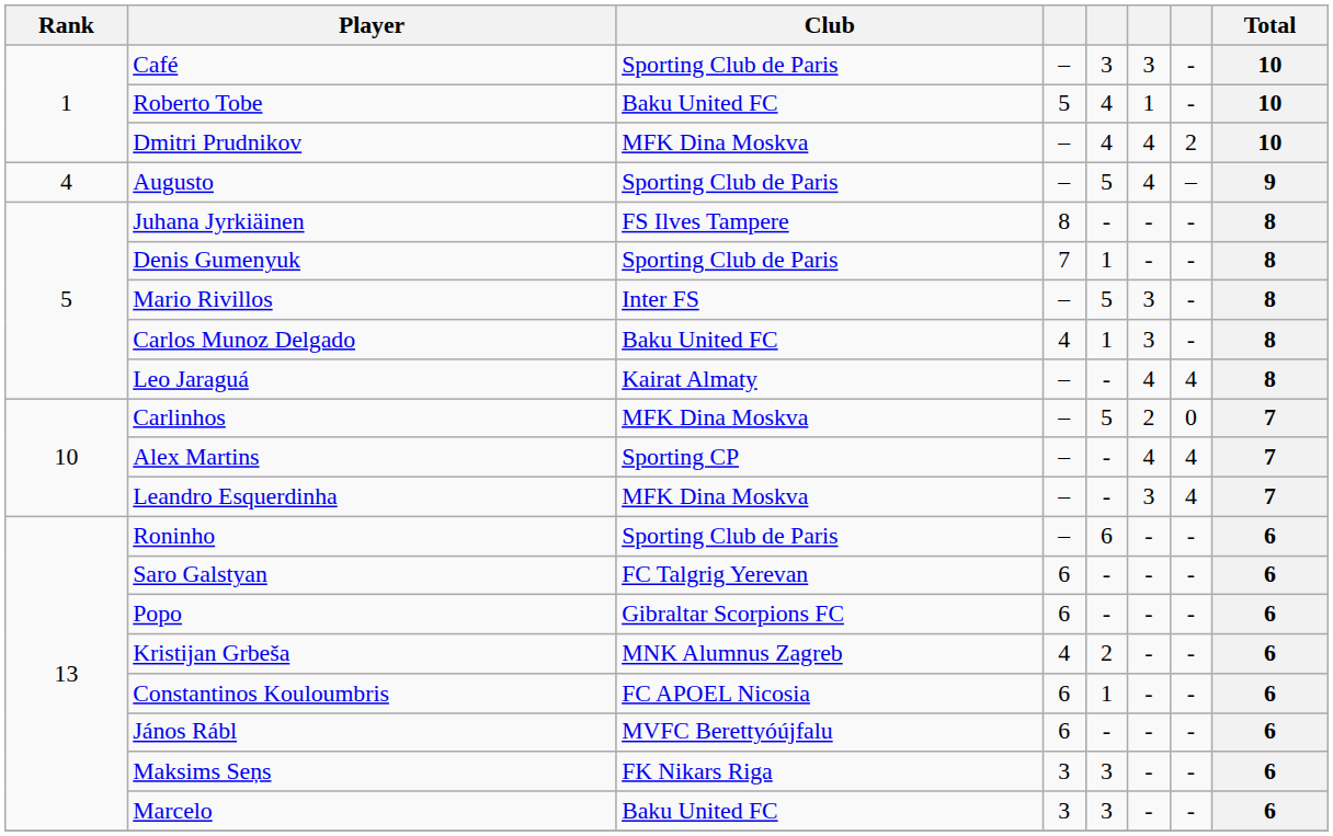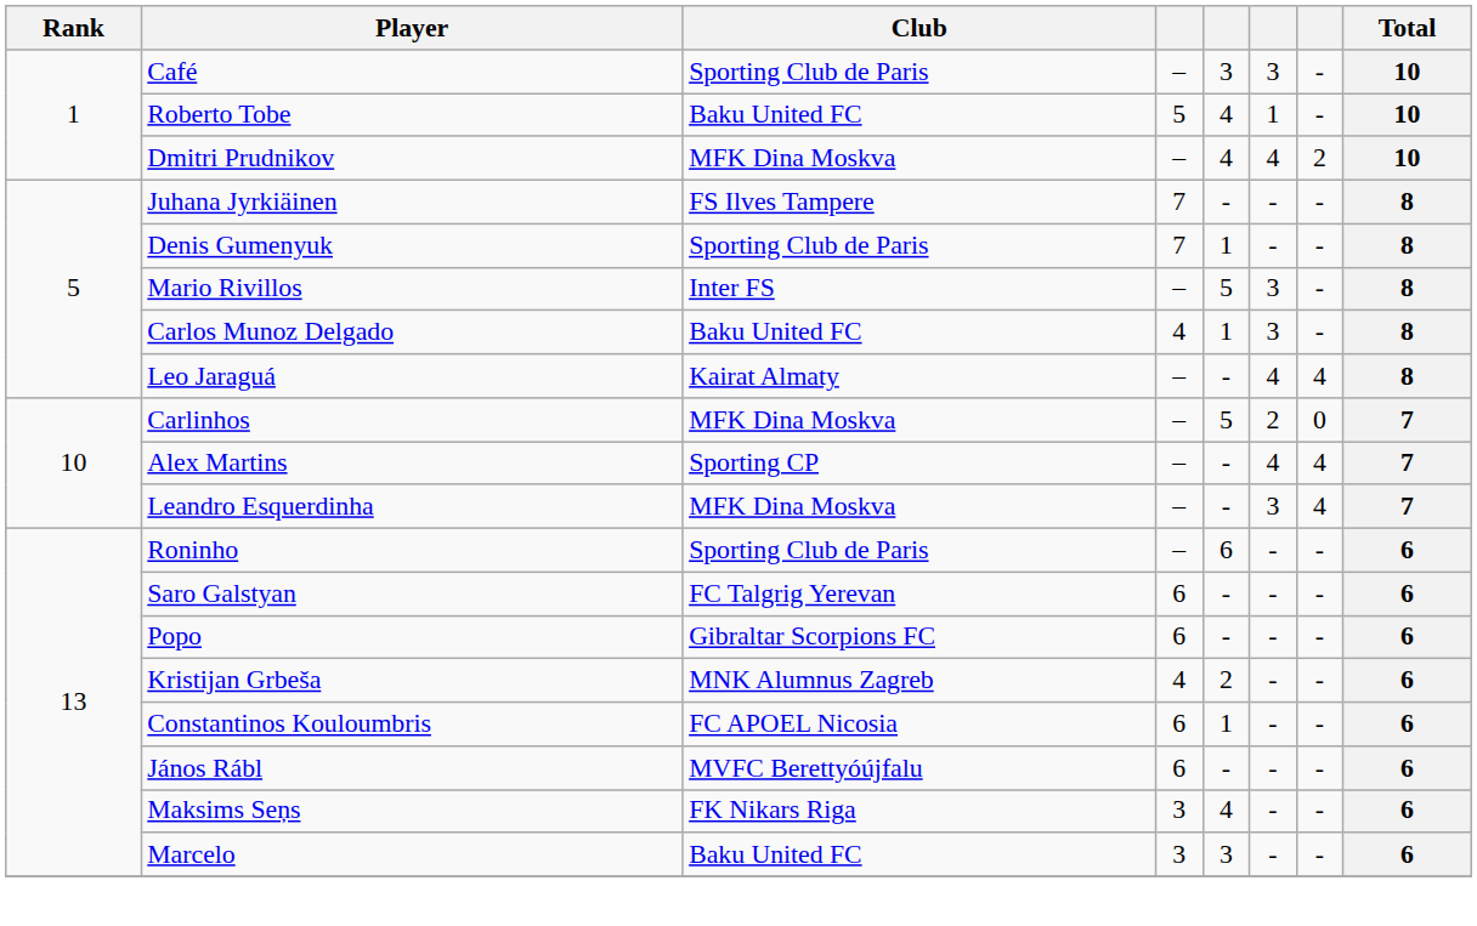- row: 4 | Augusto | Sporting Club de Paris | – | 5 | 4 | – | 9
Juhana Jyrkiäinen | column 4: 8 -> 7
Maksims Seņs | column 5: 3 -> 4
